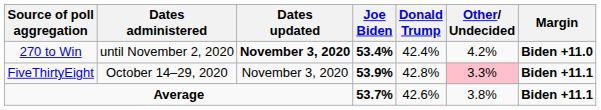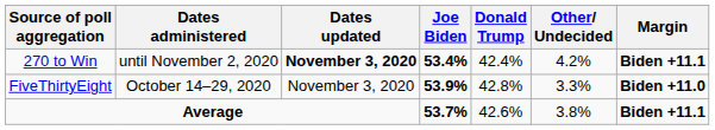270 to Win | Margin: Biden +11.0 -> Biden +11.1
FiveThirtyEight | Other/ Undecided: pink background -> no background
FiveThirtyEight | Margin: Biden +11.1 -> Biden +11.0
